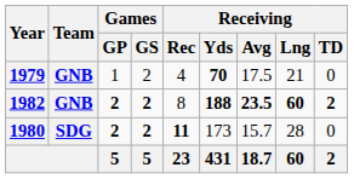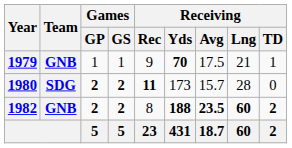1979 | Games / GS: 2 -> 1
1979 | Receiving / Rec: 4 -> 9
1979 | Receiving / TD: 0 -> 1
rows swapped: 1980 <-> 1982
